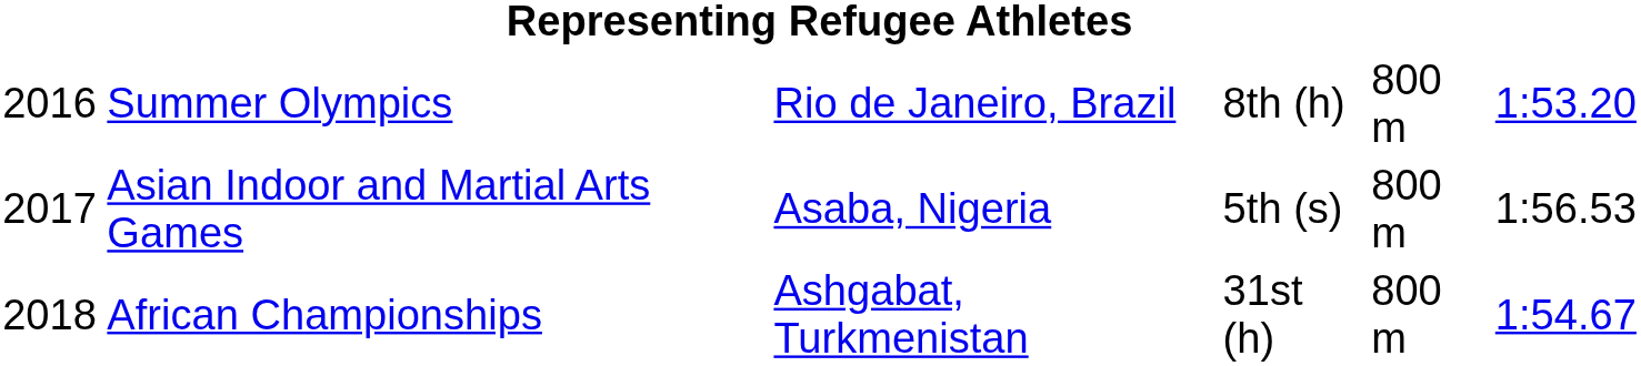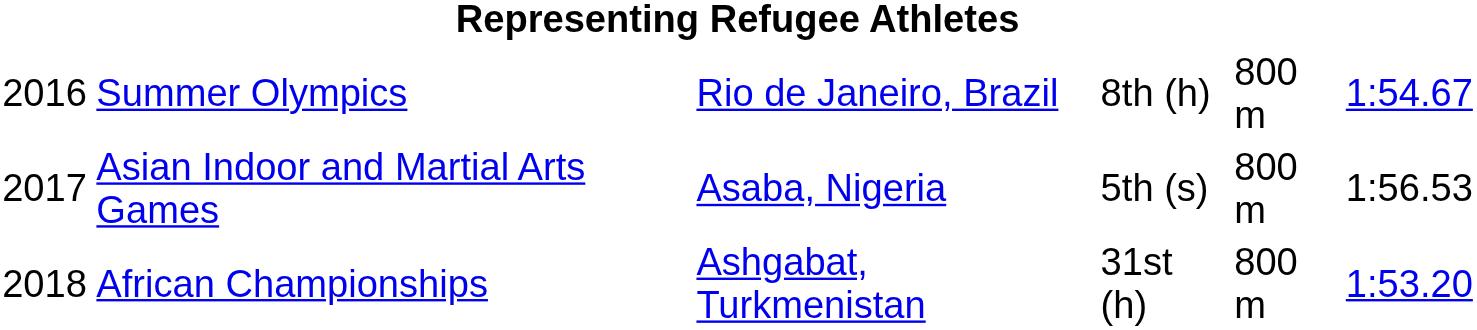Summer Olympics | column 6: 1:53.20 -> 1:54.67
African Championships | column 6: 1:54.67 -> 1:53.20
